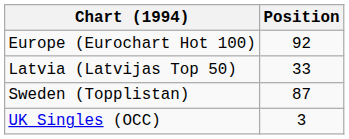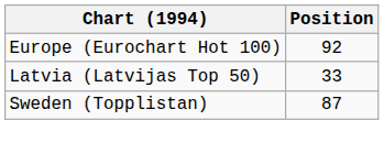- row: UK Singles (OCC) | 3
